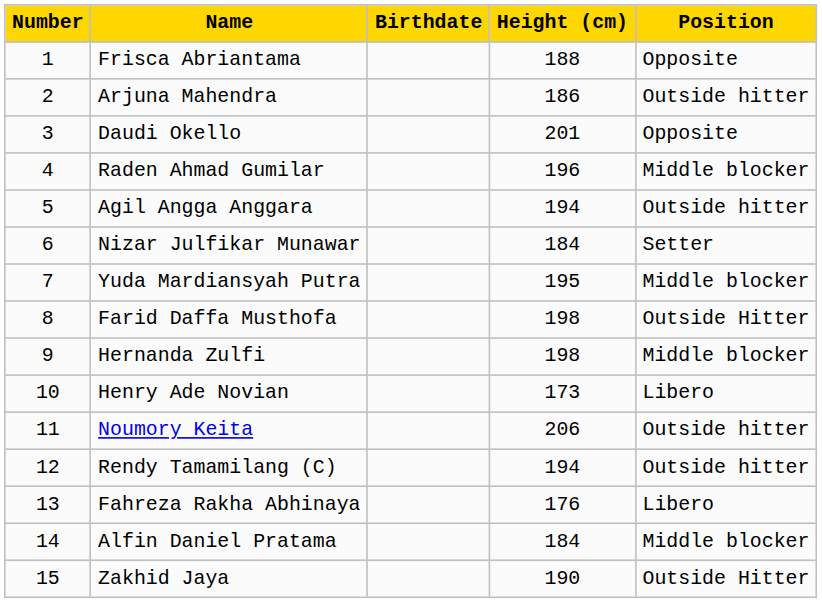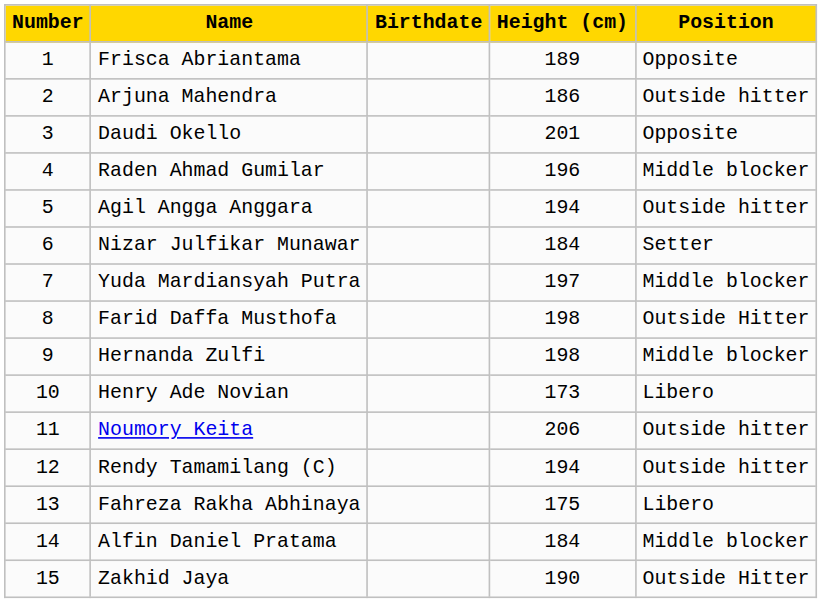Frisca Abriantama | Height (cm): 188 -> 189
Yuda Mardiansyah Putra | Height (cm): 195 -> 197
Fahreza Rakha Abhinaya | Height (cm): 176 -> 175
